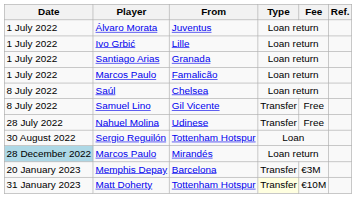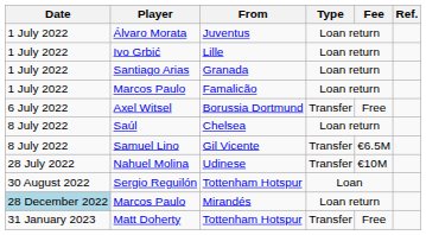+ row: 6 July 2022 | Axel Witsel | Borussia Dortmund | Transfer | Free
Samuel Lino | Fee: Free -> €6.5M
Nahuel Molina | Fee: Free -> €10M
- row: 20 January 2023 | Memphis Depay | Barcelona | Transfer | €3M
Matt Doherty | Type: lightyellow background -> no background
Matt Doherty | Fee: €10M -> Free
